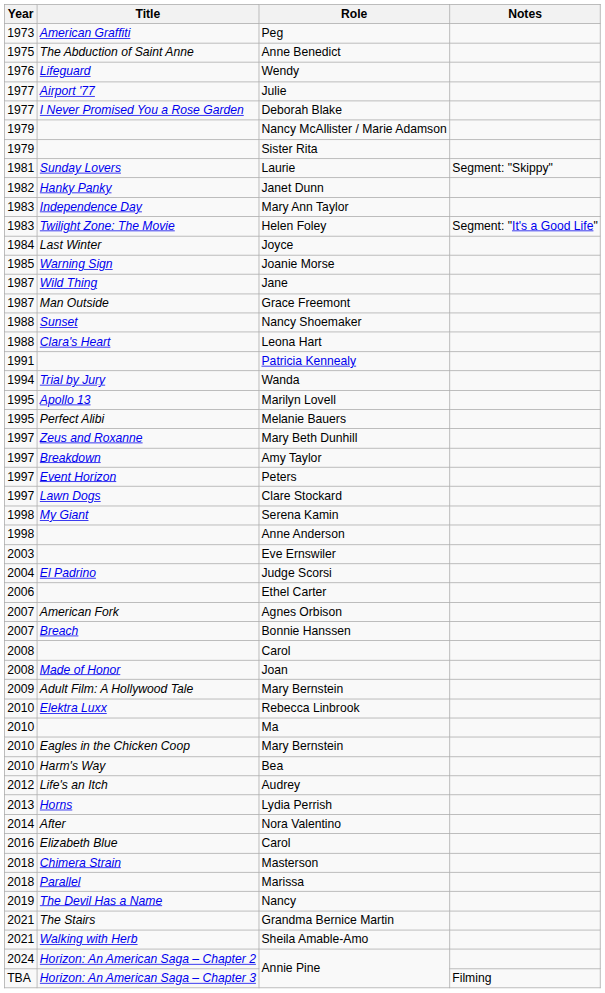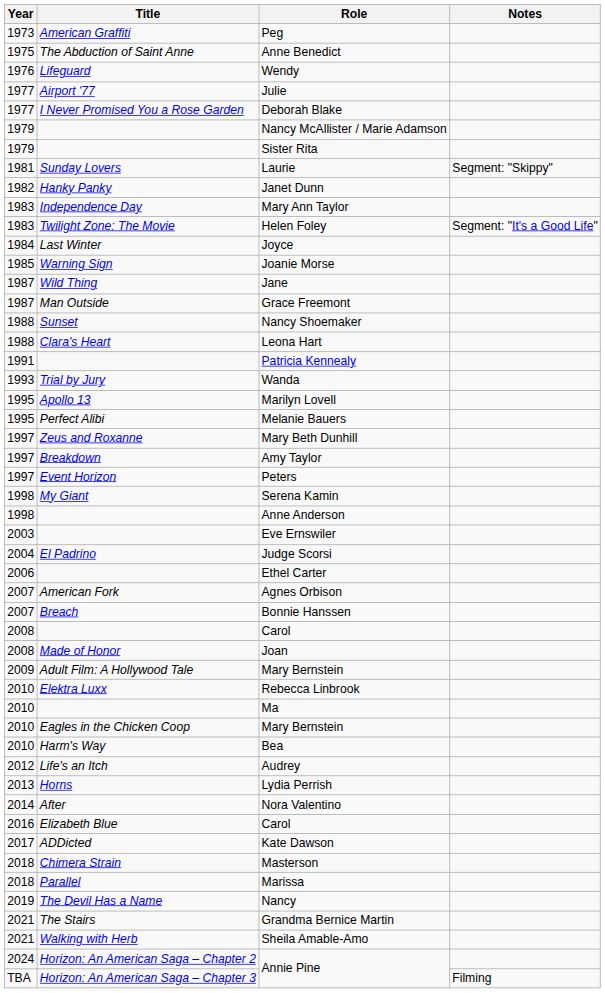Wanda | Year: 1994 -> 1993
- row: 1997 | Lawn Dogs | Clare Stockard
+ row: 2017 | ADDicted | Kate Dawson
